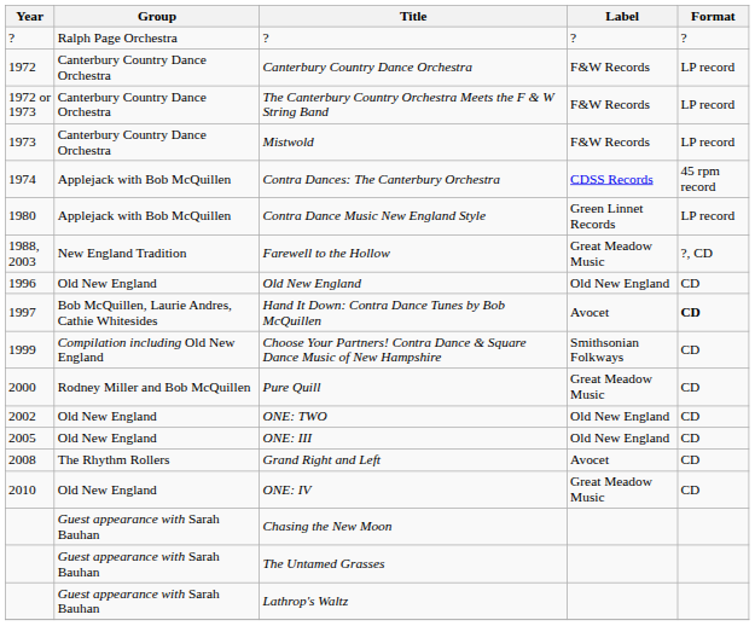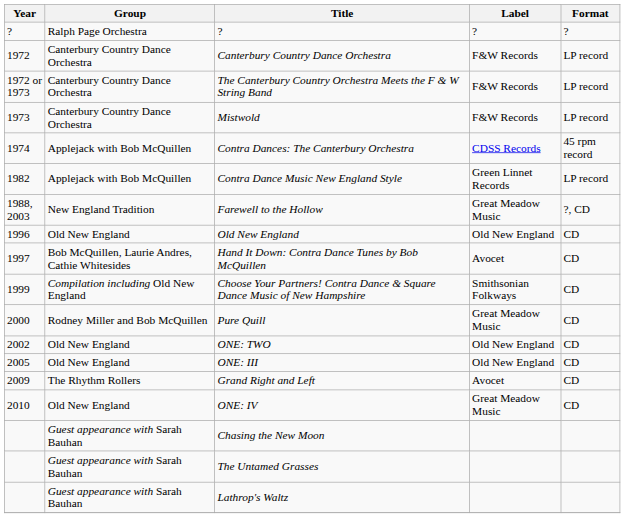Contra Dance Music New England Style | Year: 1980 -> 1982
Hand It Down: Contra Dance Tunes by Bob McQuillen | Format: bold -> normal
Grand Right and Left | Year: 2008 -> 2009
